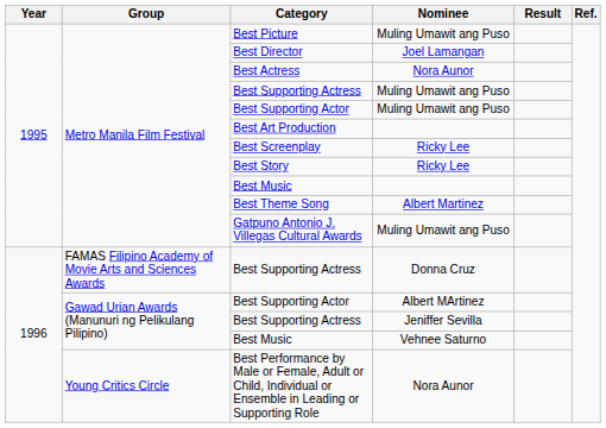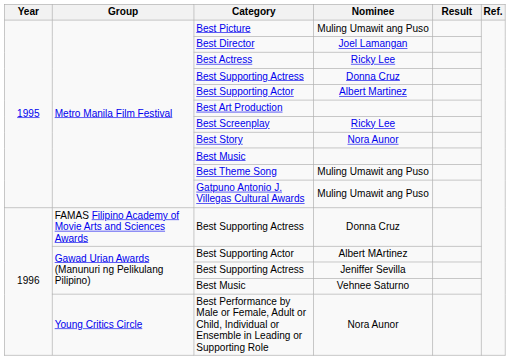Best Actress | Nominee: Nora Aunor -> Ricky Lee
Metro Manila Film Festival / Best Supporting Actress | Nominee: Muling Umawit ang Puso -> Donna Cruz
Metro Manila Film Festival / Best Supporting Actor | Nominee: Muling Umawit ang Puso -> Albert Martinez
Best Story | Nominee: Ricky Lee -> Nora Aunor
Best Theme Song | Nominee: Albert Martinez -> Muling Umawit ang Puso
